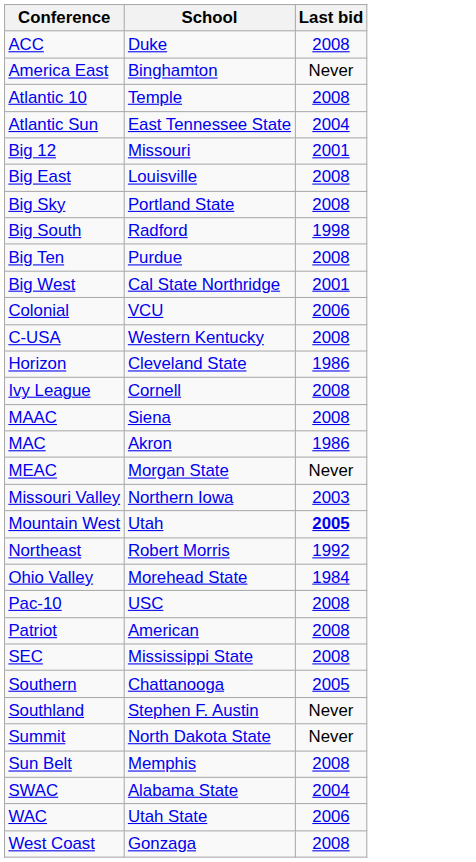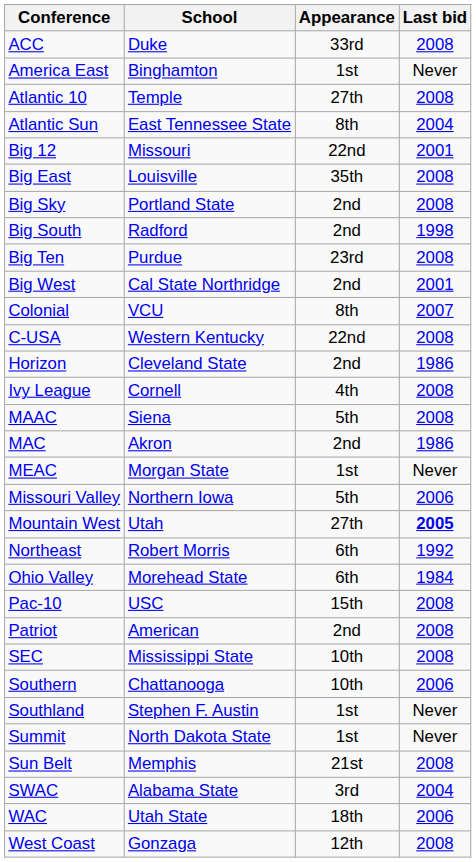+ column: Appearance | 33rd | 1st | 27th | 8th | 22nd | 35th | 2nd | 2nd | 23rd | 2nd | 8th | 22nd | 2nd | 4th | 5th | 2nd | 1st | 5th | 27th | 6th | 6th | 15th | 2nd | 10th | 10th | 1st | 1st | 21st | 3rd | 18th | 12th
Colonial | Last bid: 2006 -> 2007
Missouri Valley | Last bid: 2003 -> 2006
Southern | Last bid: 2005 -> 2006
